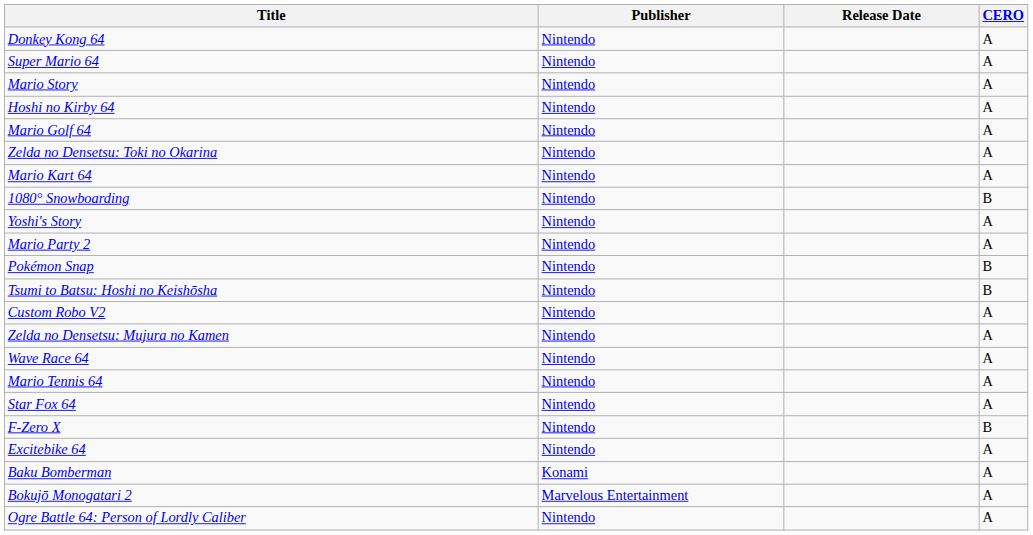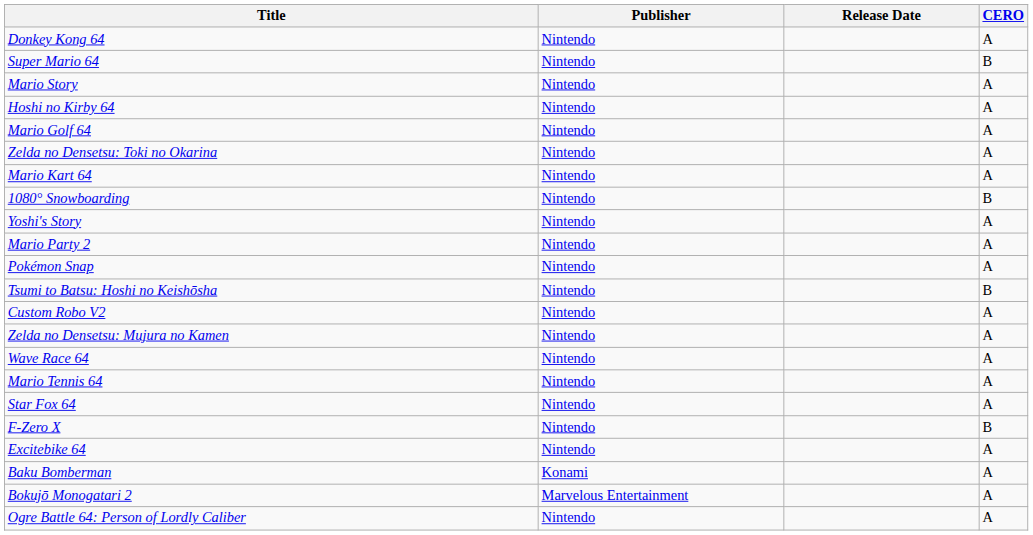Super Mario 64 | CERO: A -> B
Pokémon Snap | CERO: B -> A
